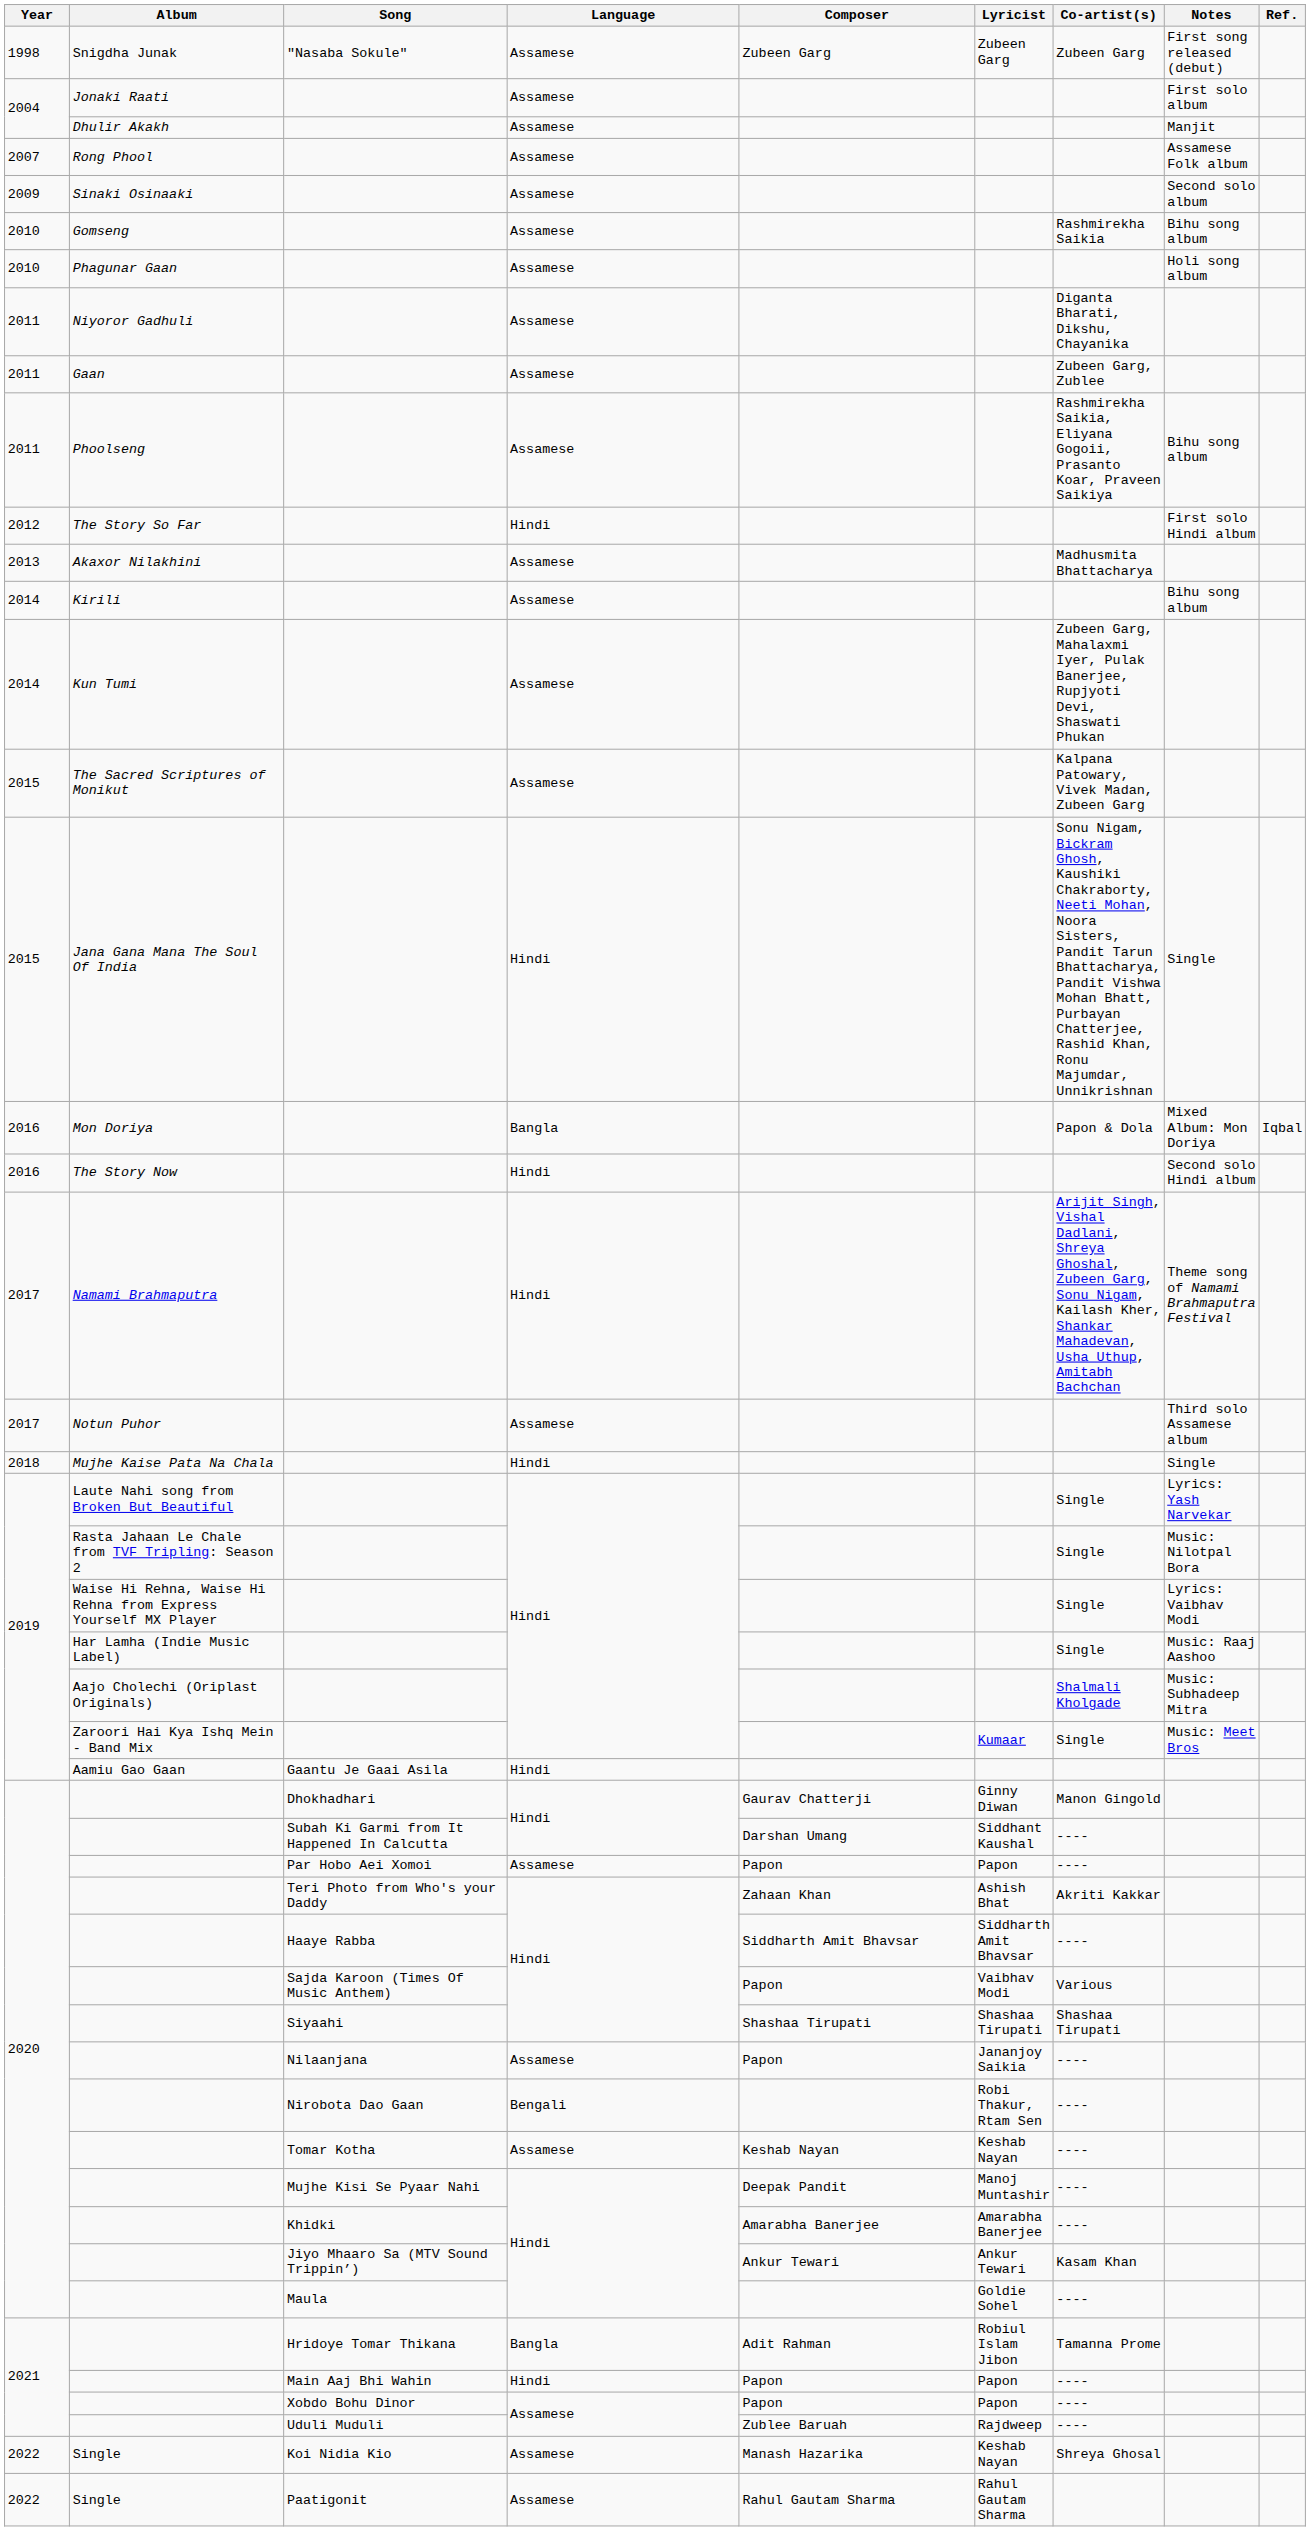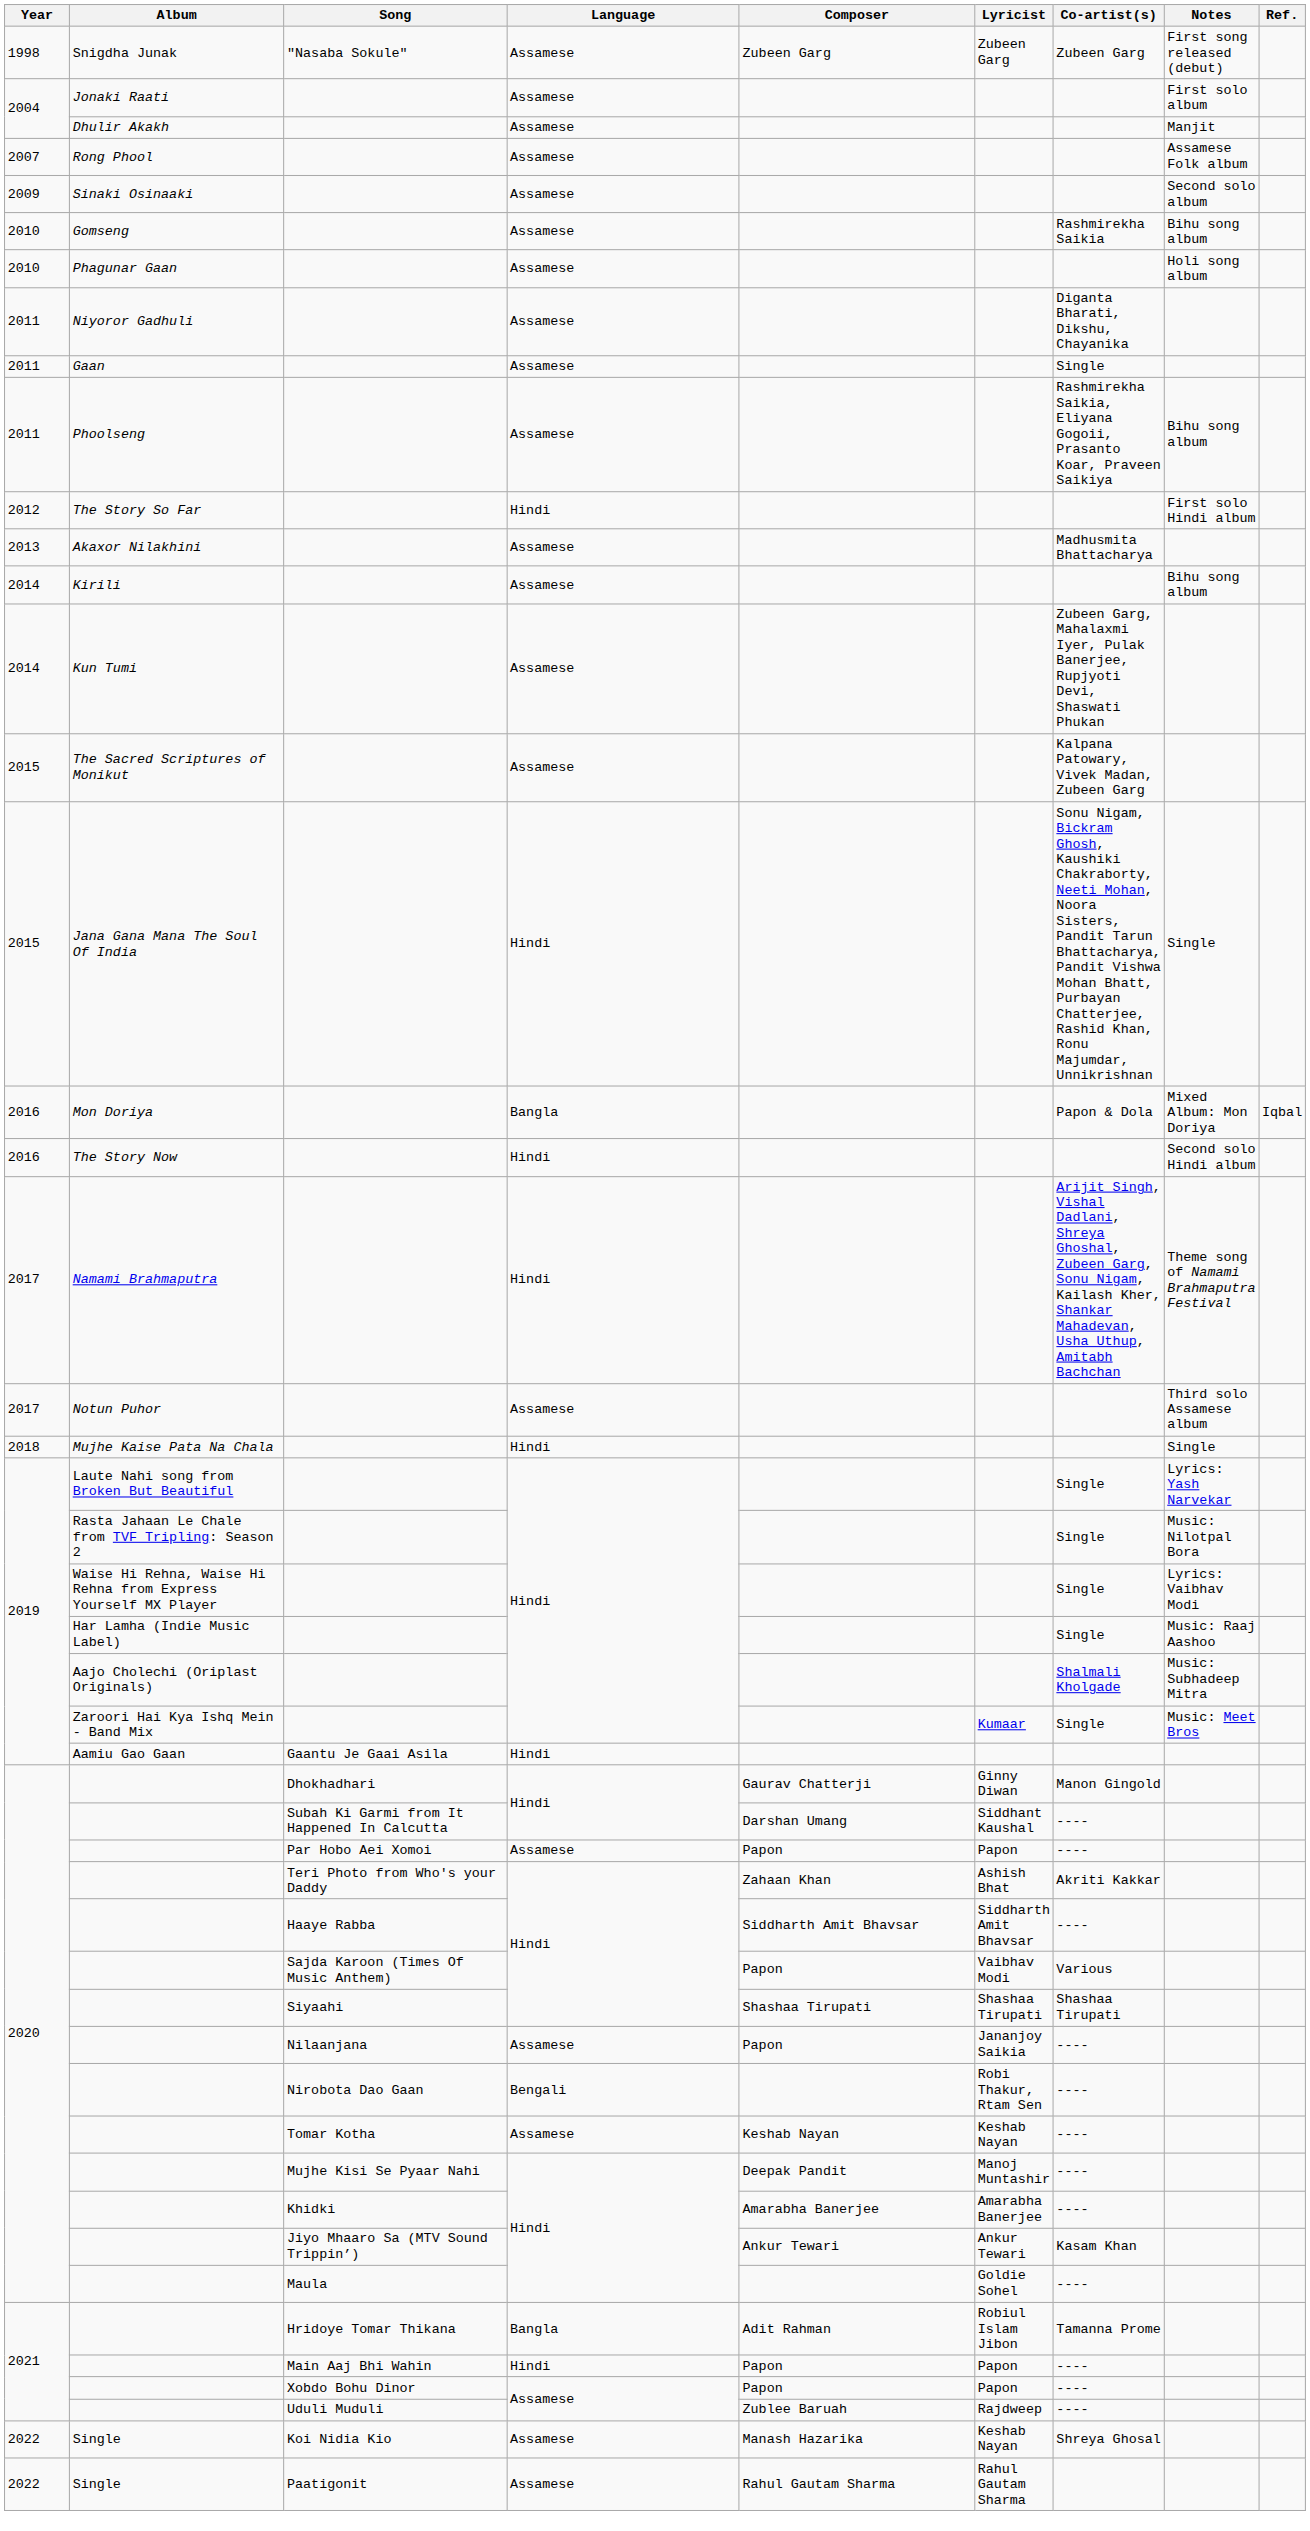Gaan | Co-artist(s): Zubeen Garg, Zublee -> Single
